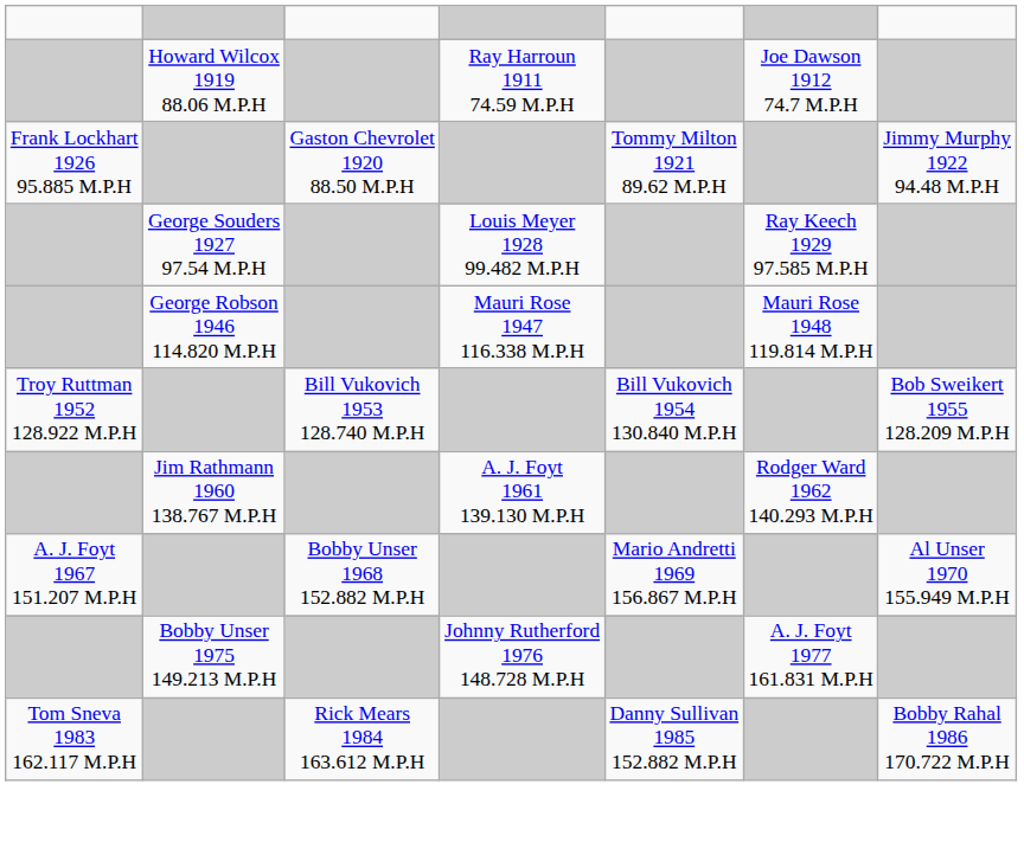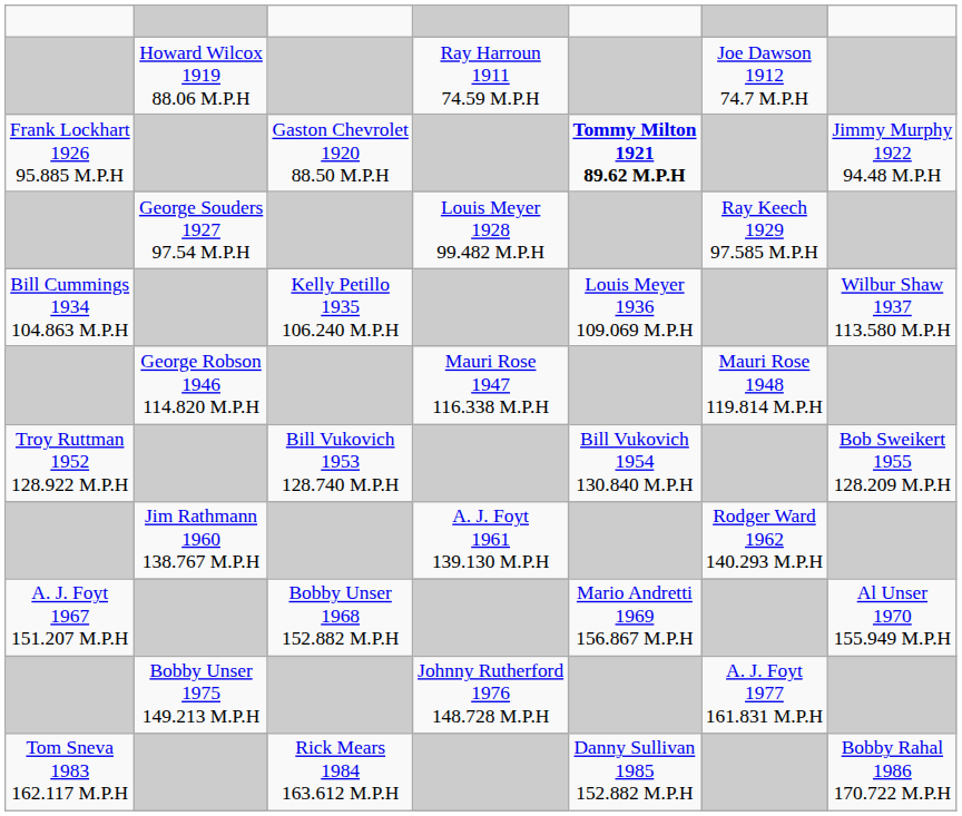Frank Lockhart 1926 95.885 M.P.H | column 5: normal -> bold
+ row: Bill Cummings 1934 104.863 M.P.H | Kelly Petillo 1935 106.240 M.P.H | Louis Meyer 1936 109.069 M.P.H | Wilbur Shaw 1937 113.580 M.P.H
